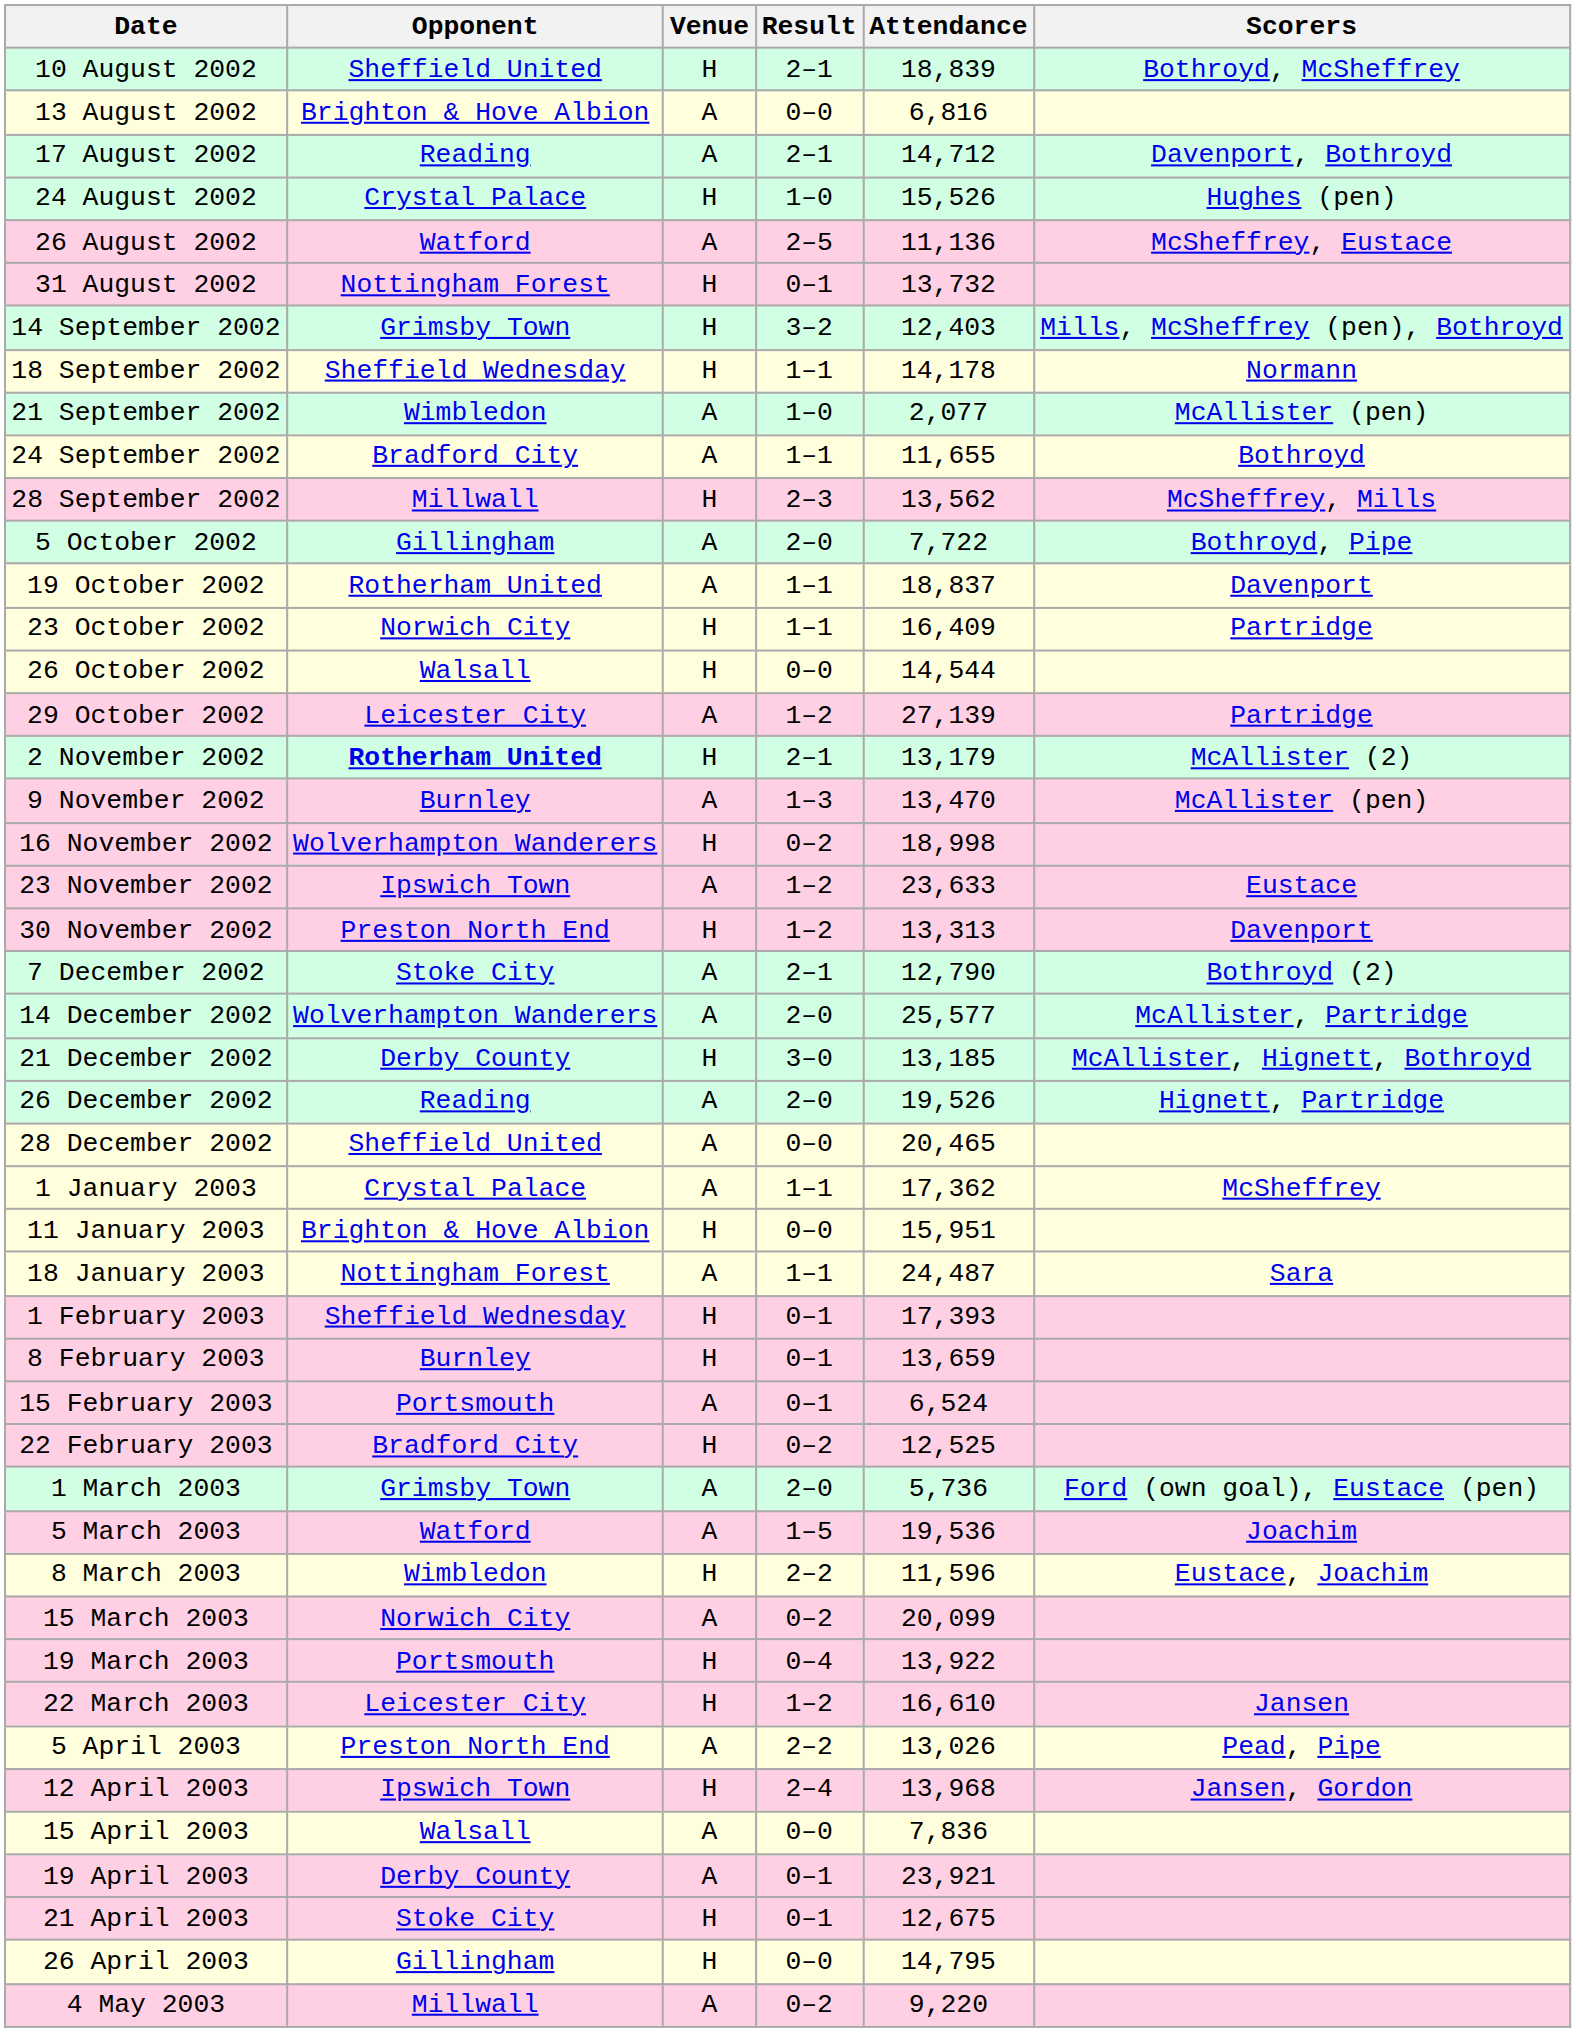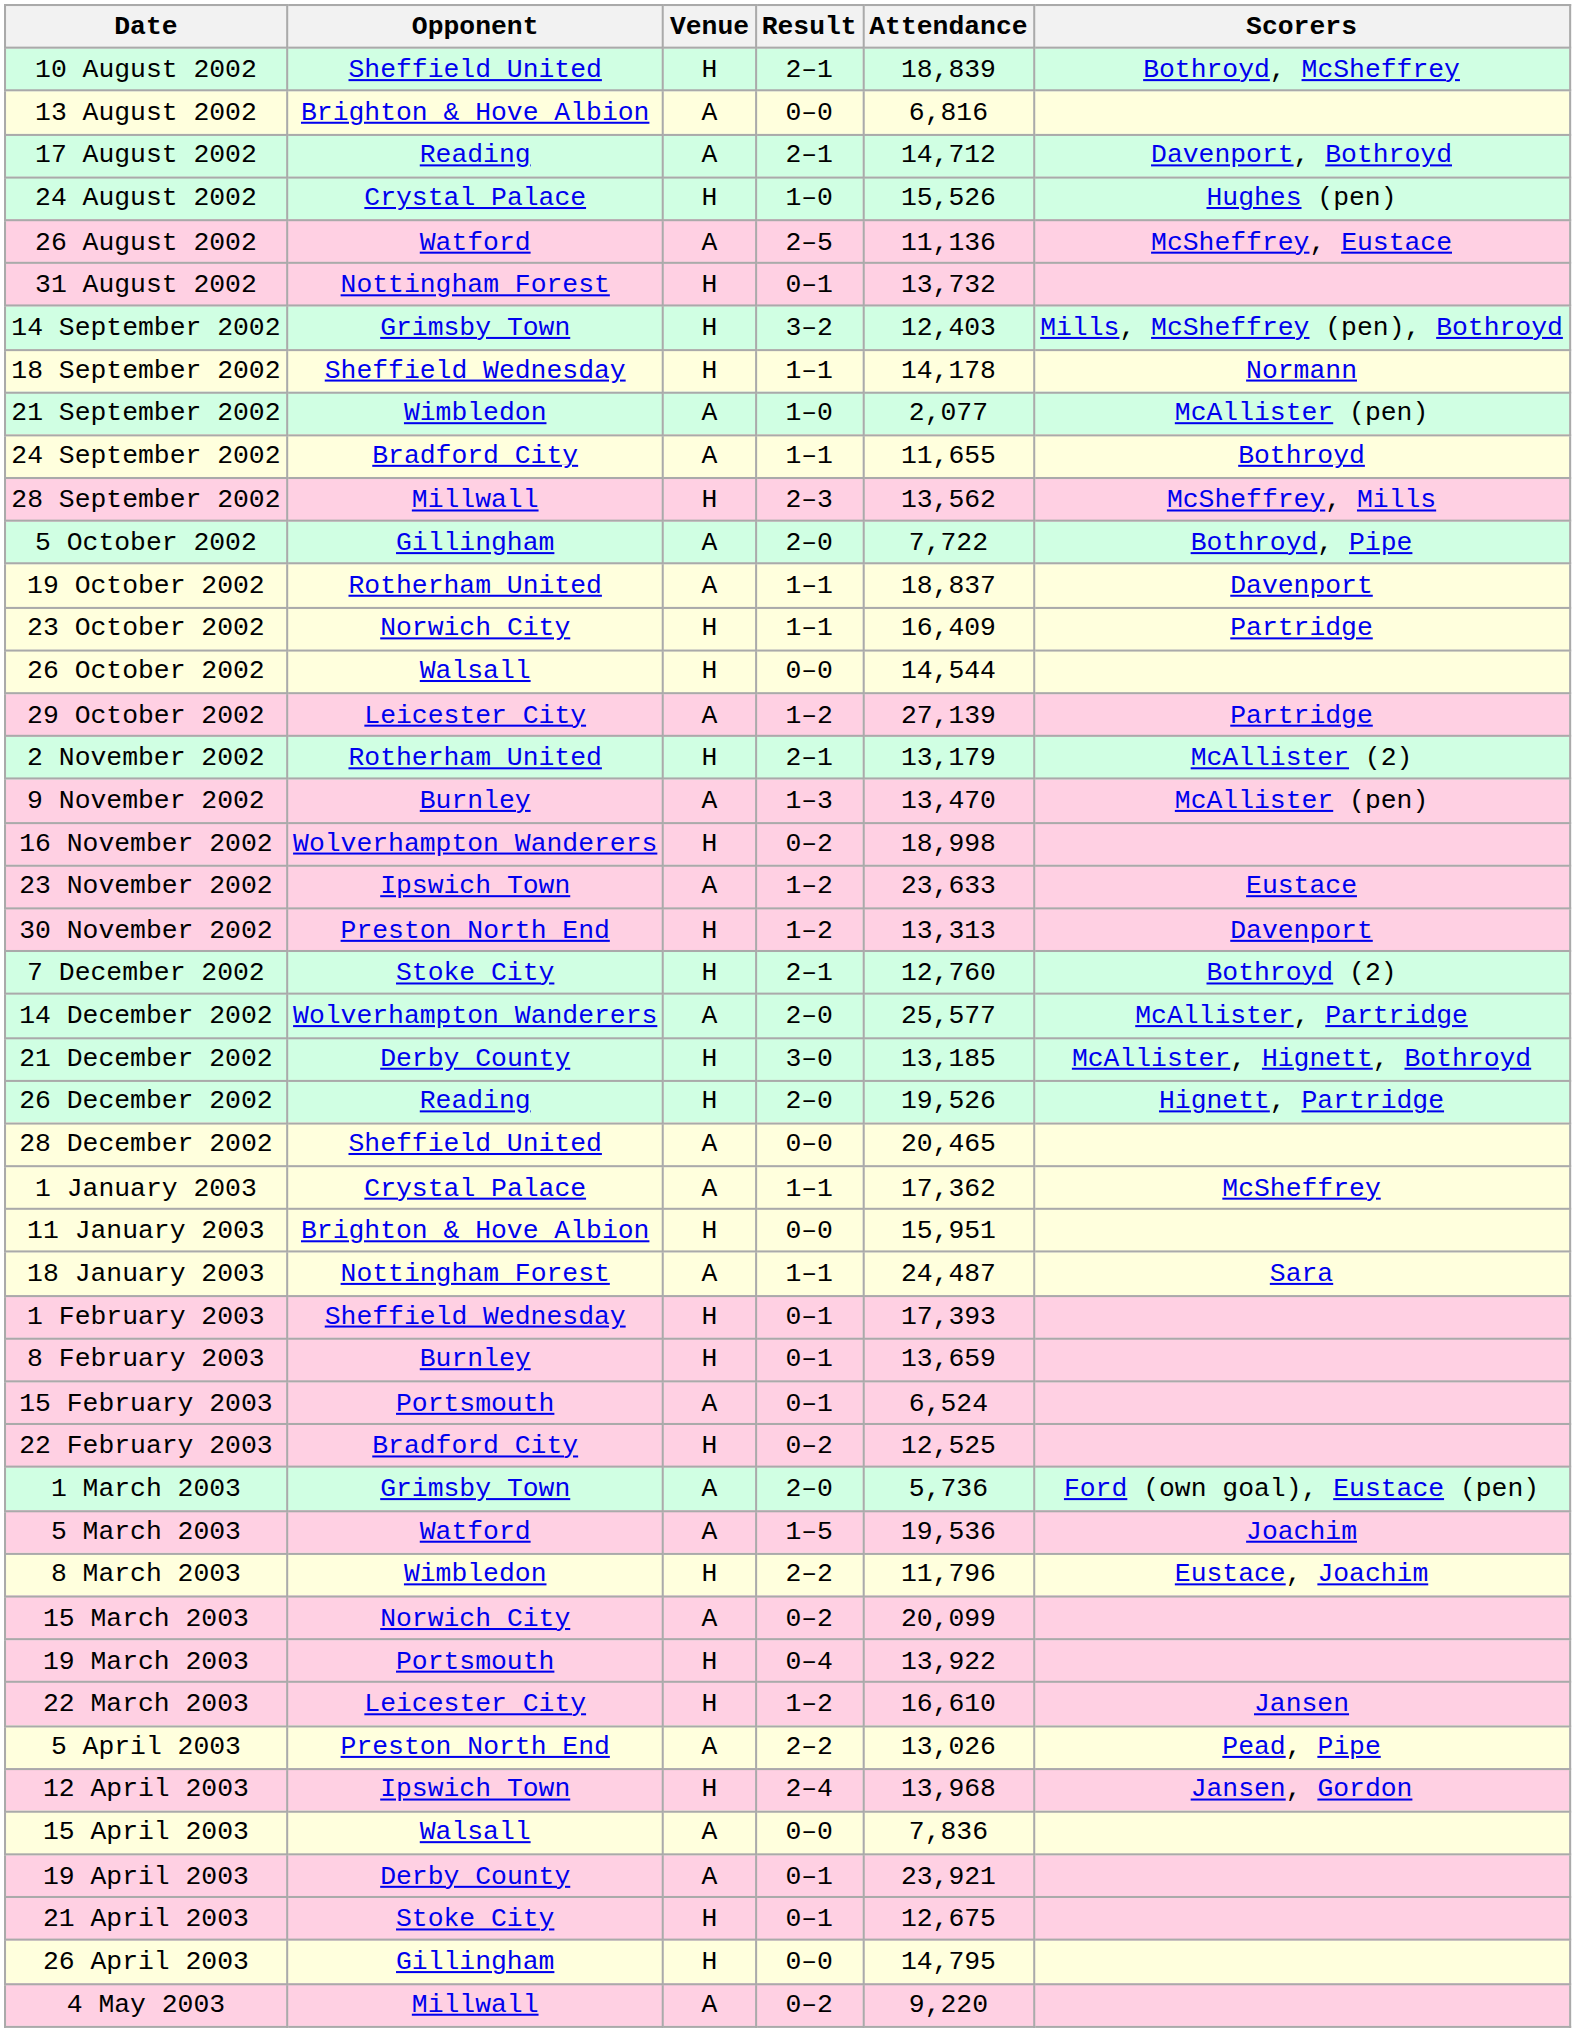2 November 2002 | Opponent: bold -> normal
7 December 2002 | Venue: A -> H
7 December 2002 | Attendance: 12,790 -> 12,760
26 December 2002 | Venue: A -> H
8 March 2003 | Attendance: 11,596 -> 11,796
